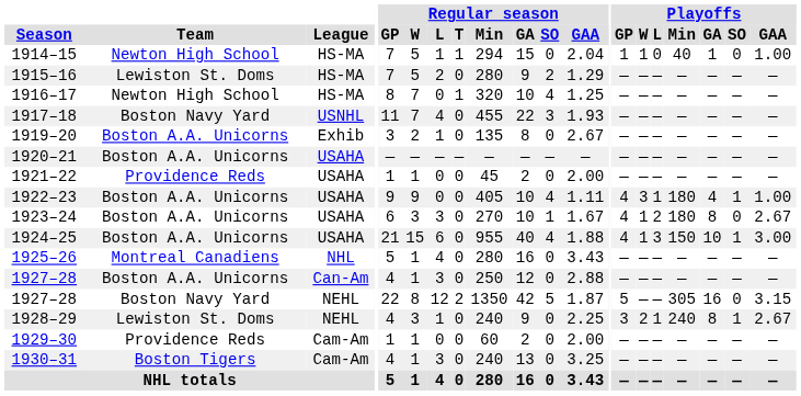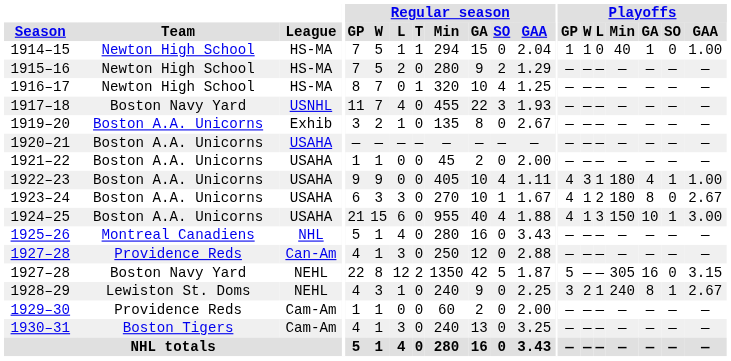1915–16 | Team: Lewiston St. Doms -> Newton High School
1921–22 | Team: Providence Reds -> Boston A.A. Unicorns
1927–28 / Can-Am | Team: Boston A.A. Unicorns -> Providence Reds
